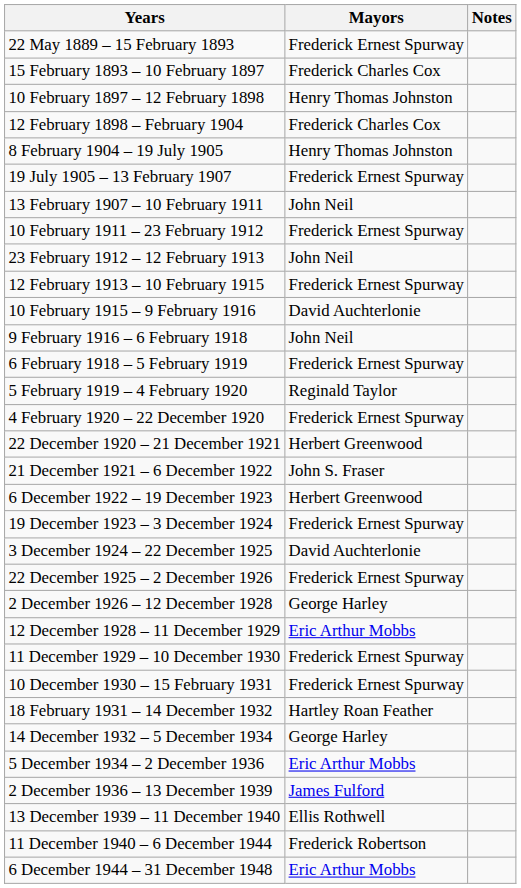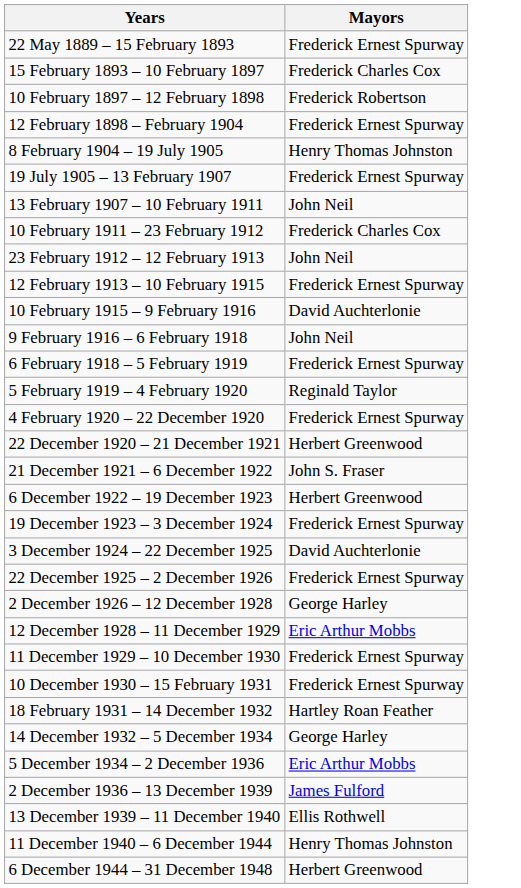- column: Notes
10 February 1897 – 12 February 1898 | Mayors: Henry Thomas Johnston -> Frederick Robertson
12 February 1898 – February 1904 | Mayors: Frederick Charles Cox -> Frederick Ernest Spurway
10 February 1911 – 23 February 1912 | Mayors: Frederick Ernest Spurway -> Frederick Charles Cox
11 December 1940 – 6 December 1944 | Mayors: Frederick Robertson -> Henry Thomas Johnston
6 December 1944 – 31 December 1948 | Mayors: Eric Arthur Mobbs -> Herbert Greenwood
